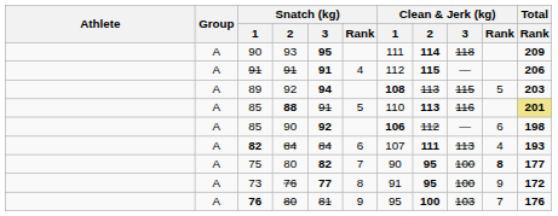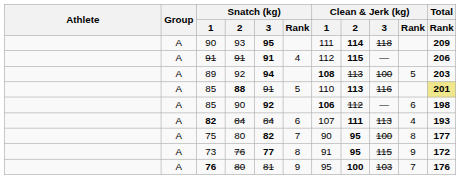89 | Clean & Jerk (kg) / 3: 115 -> 100
75 | Clean & Jerk (kg) / Rank: bold -> normal
73 | Clean & Jerk (kg) / 3: 100 -> 115
